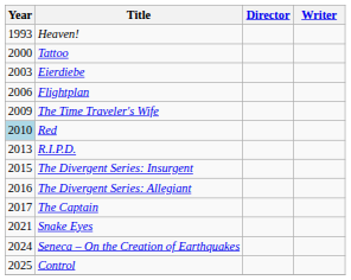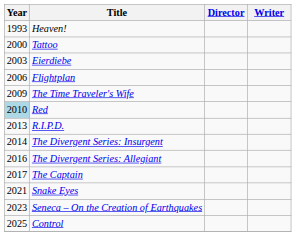The Divergent Series: Insurgent | Year: 2015 -> 2014
Seneca – On the Creation of Earthquakes | Year: 2024 -> 2023
